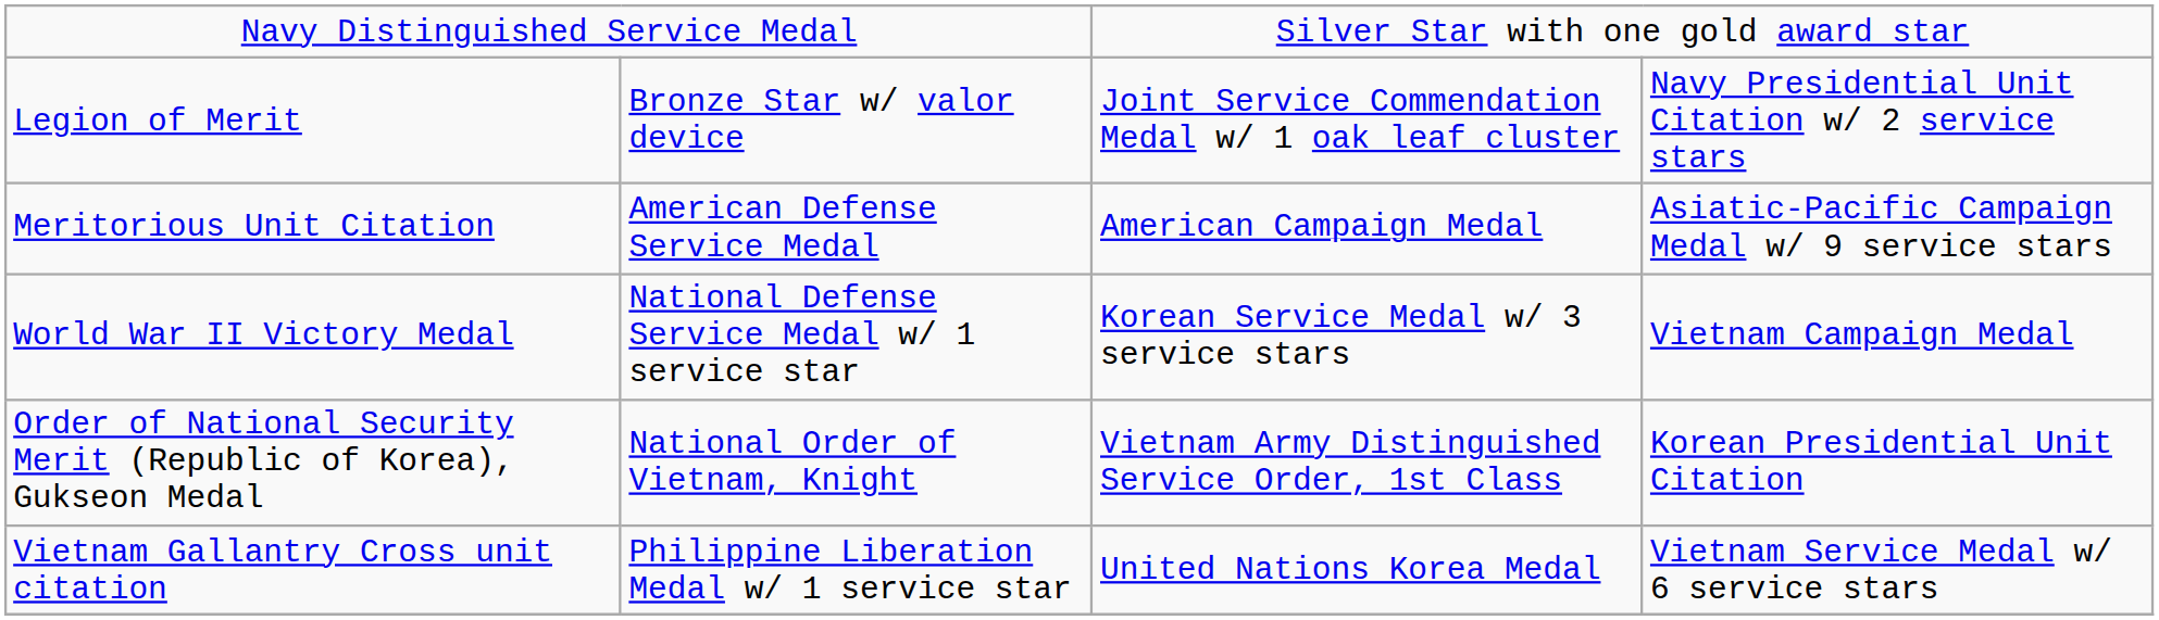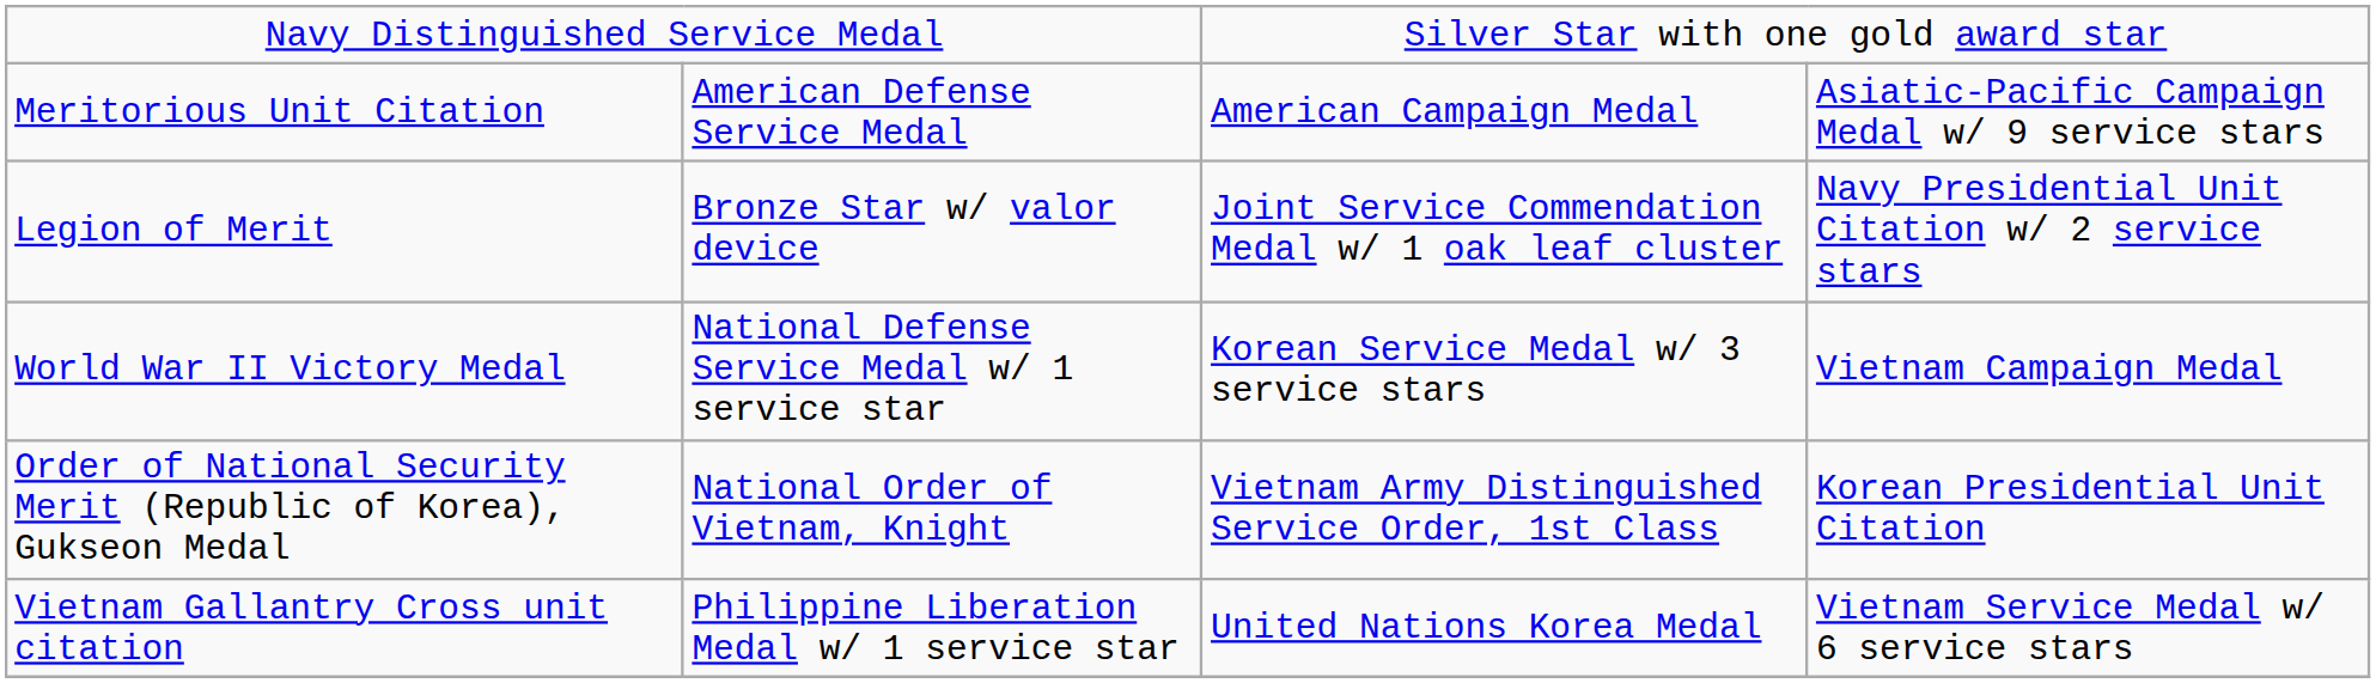rows swapped: Legion of Merit <-> Meritorious Unit Citation
